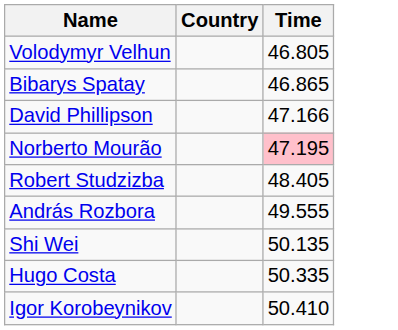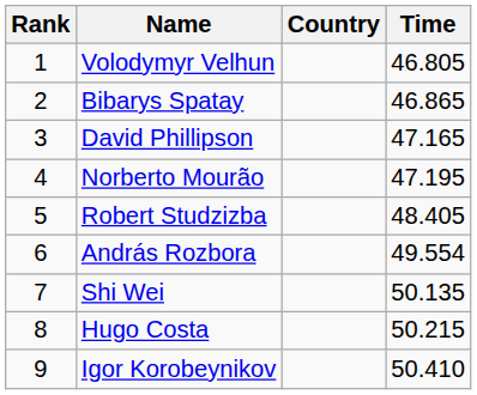+ column: Rank | 1 | 2 | 3 | 4 | 5 | 6 | 7 | 8 | 9
David Phillipson | Time: 47.166 -> 47.165
Norberto Mourão | Time: pink background -> no background
András Rozbora | Time: 49.555 -> 49.554
Hugo Costa | Time: 50.335 -> 50.215
